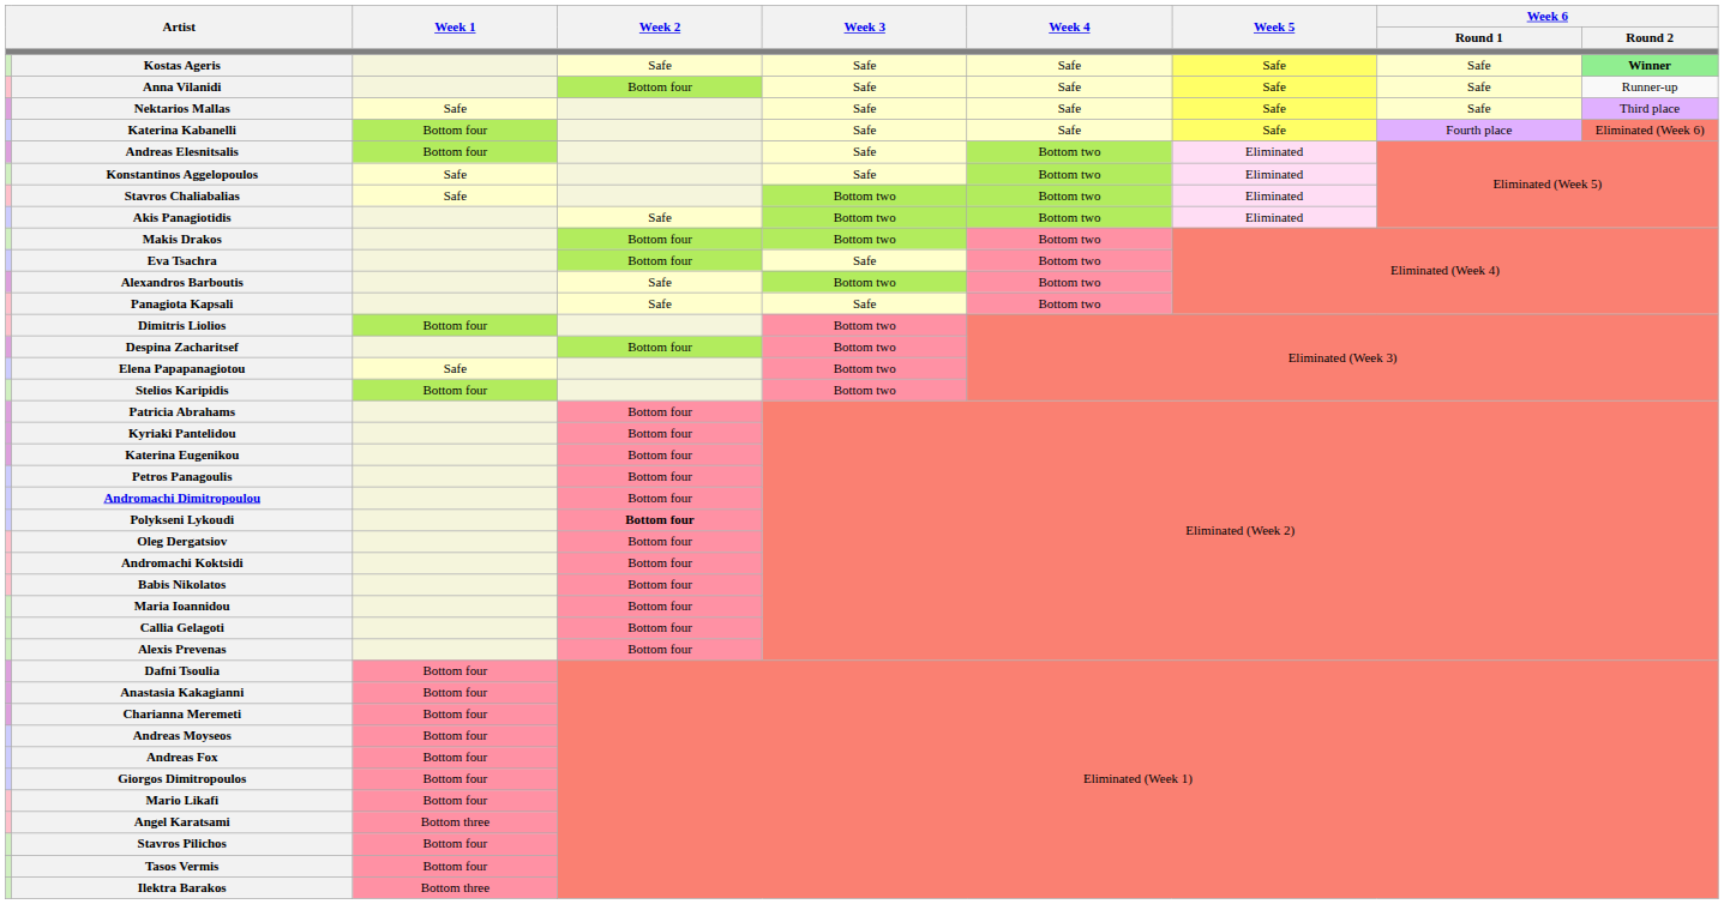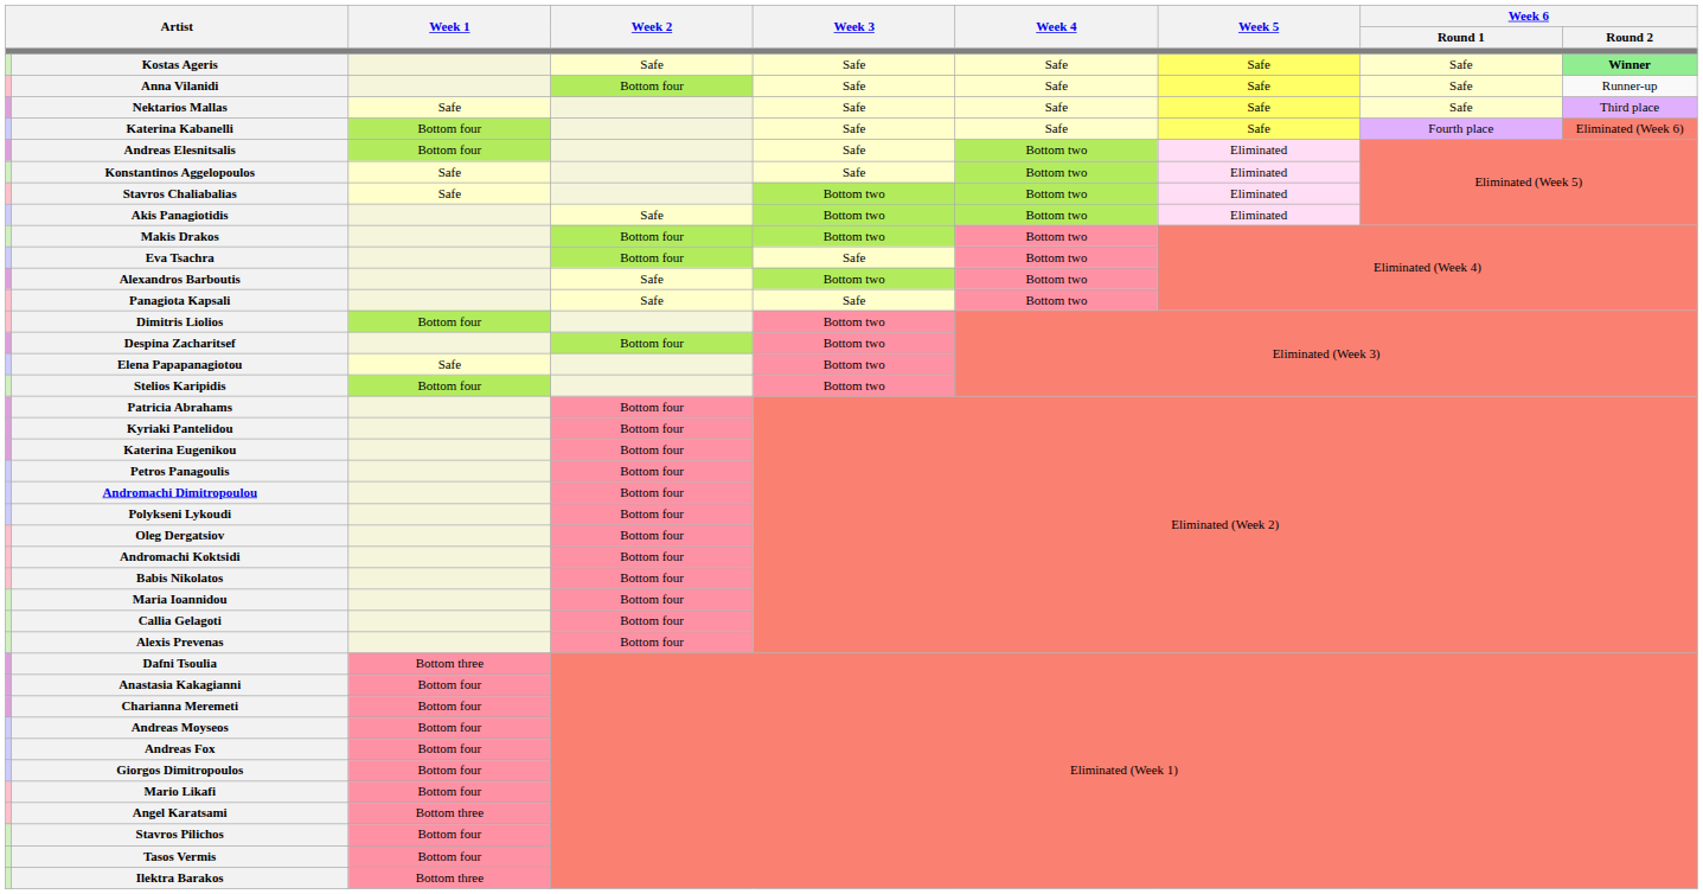Polykseni Lykoudi | Week 2: bold -> normal
Dafni Tsoulia | Week 1: Bottom four -> Bottom three
